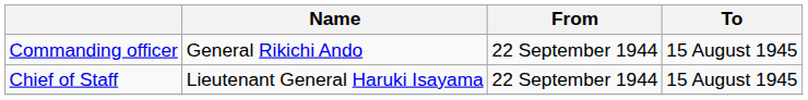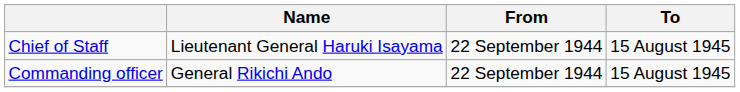rows swapped: Commanding officer <-> Chief of Staff
